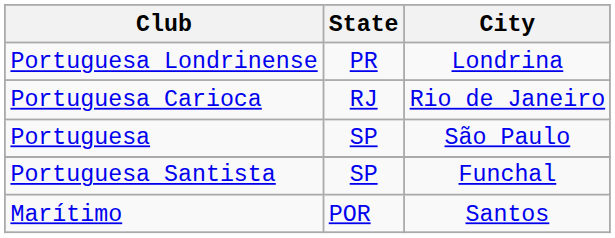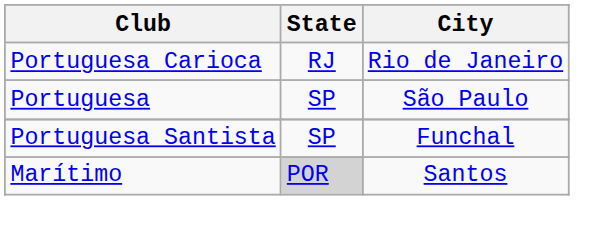- row: Portuguesa Londrinense | PR | Londrina
Marítimo | State: no background -> lightgrey background
